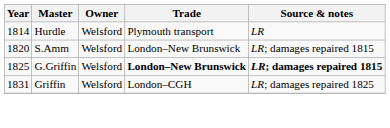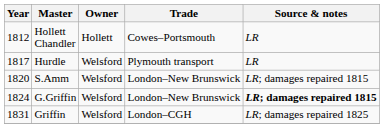+ row: 1812 | Hollett Chandler | Hollett | Cowes–Portsmouth | LR
Hurdle | Year: 1814 -> 1817
G.Griffin | Year: 1825 -> 1824
G.Griffin | Trade: bold -> normal
